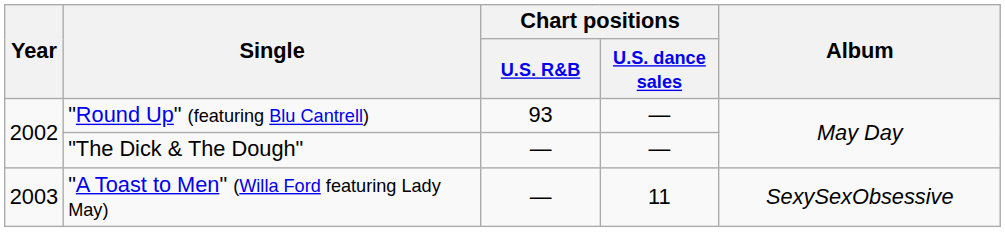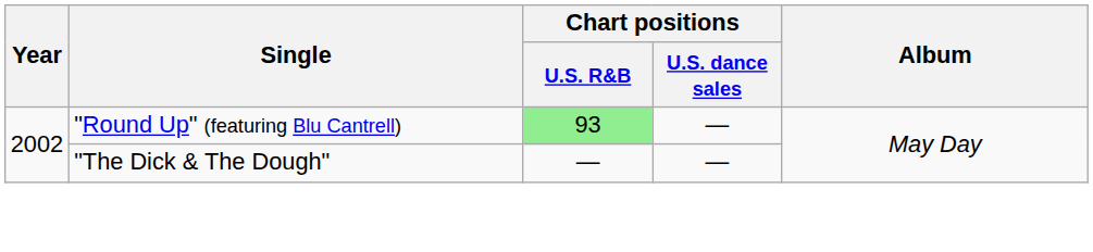"Round Up" (featuring Blu Cantrell) | Chart positions / U.S. R&B: no background -> lightgreen background
- row: 2003 | "A Toast to Men" (Willa Ford featuring Lady May) | — | 11 | SexySexObsessive
